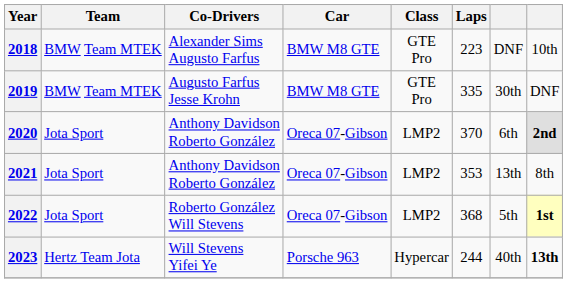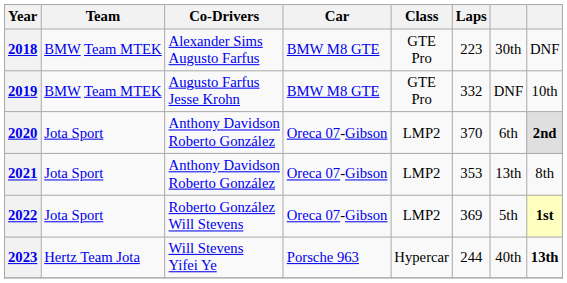2018 | column 7: DNF -> 30th
2018 | column 8: 10th -> DNF
2019 | Laps: 335 -> 332
2019 | column 7: 30th -> DNF
2019 | column 8: DNF -> 10th
2022 | Laps: 368 -> 369
